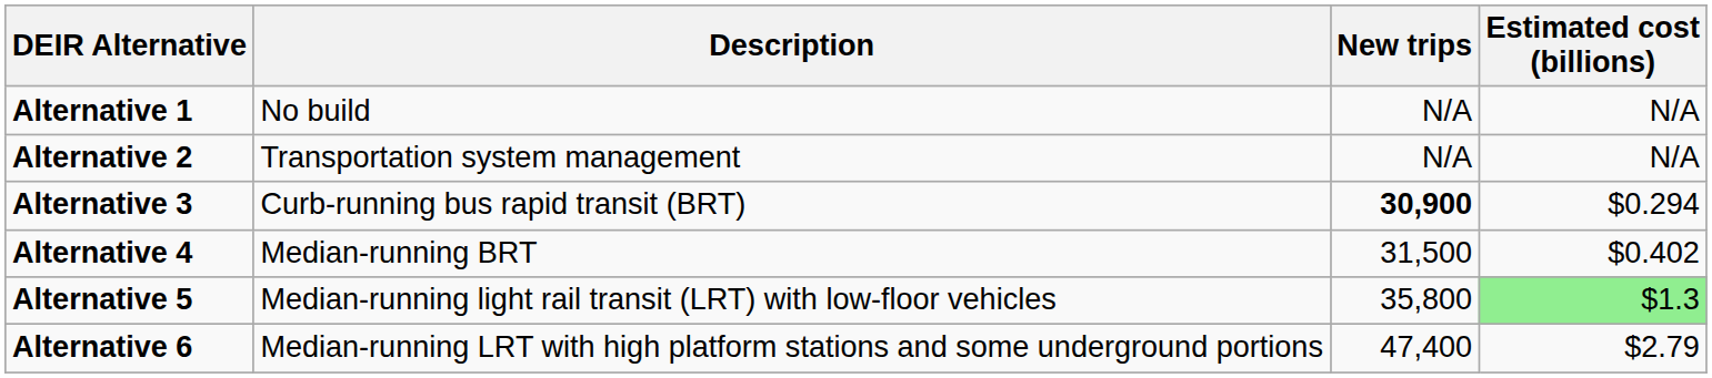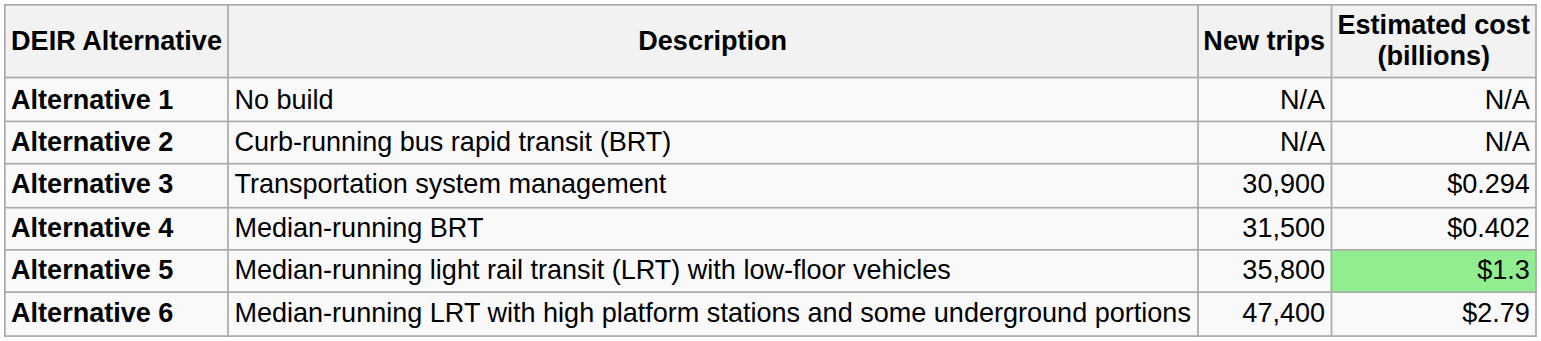Alternative 2 | Description: Transportation system management -> Curb-running bus rapid transit (BRT)
Alternative 3 | Description: Curb-running bus rapid transit (BRT) -> Transportation system management
Alternative 3 | New trips: bold -> normal
